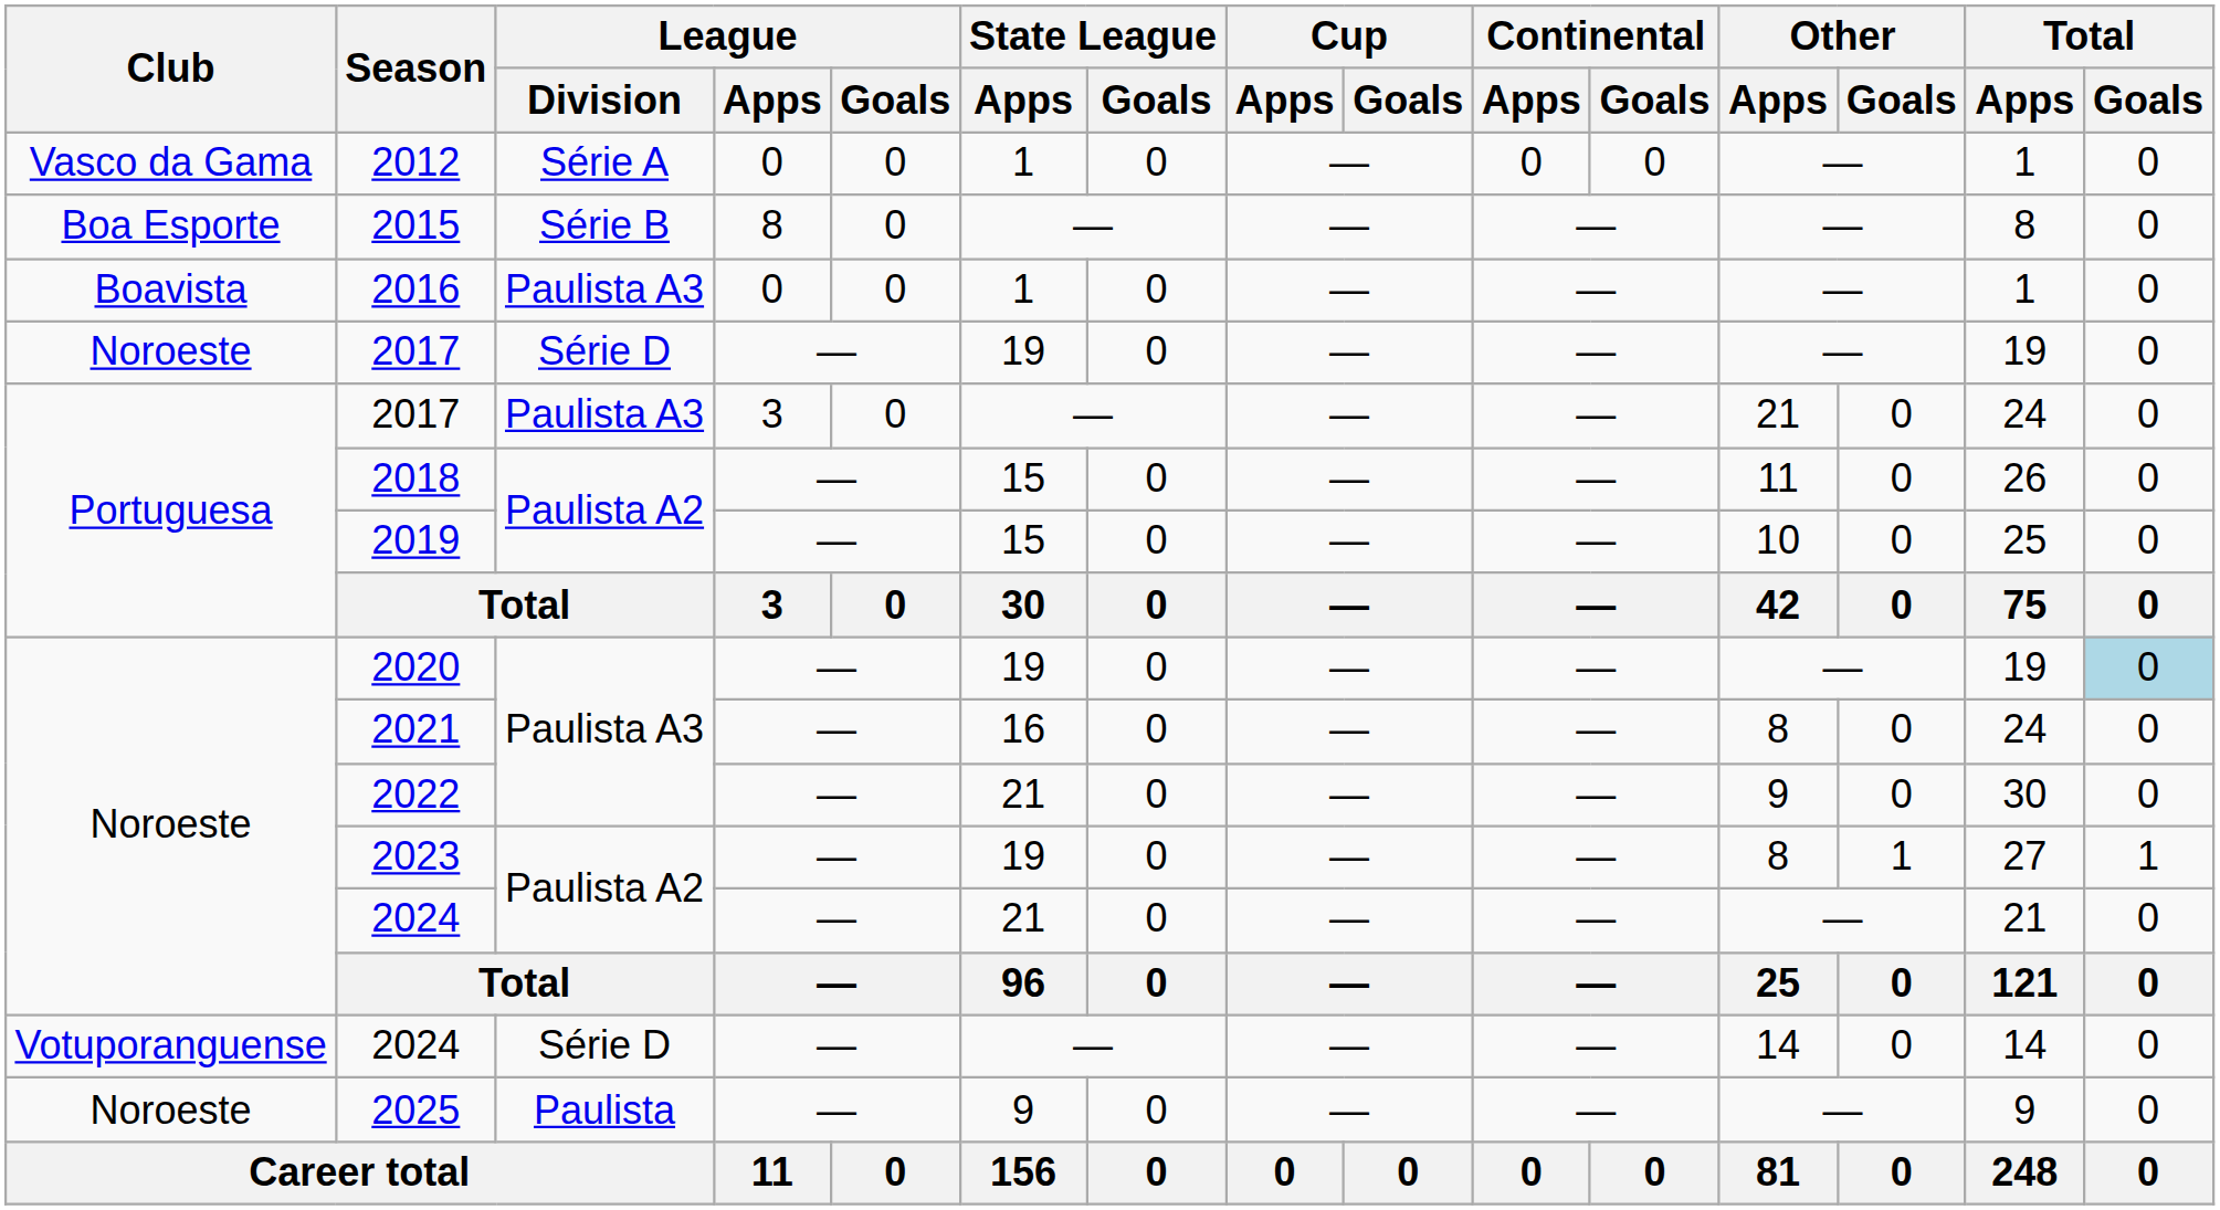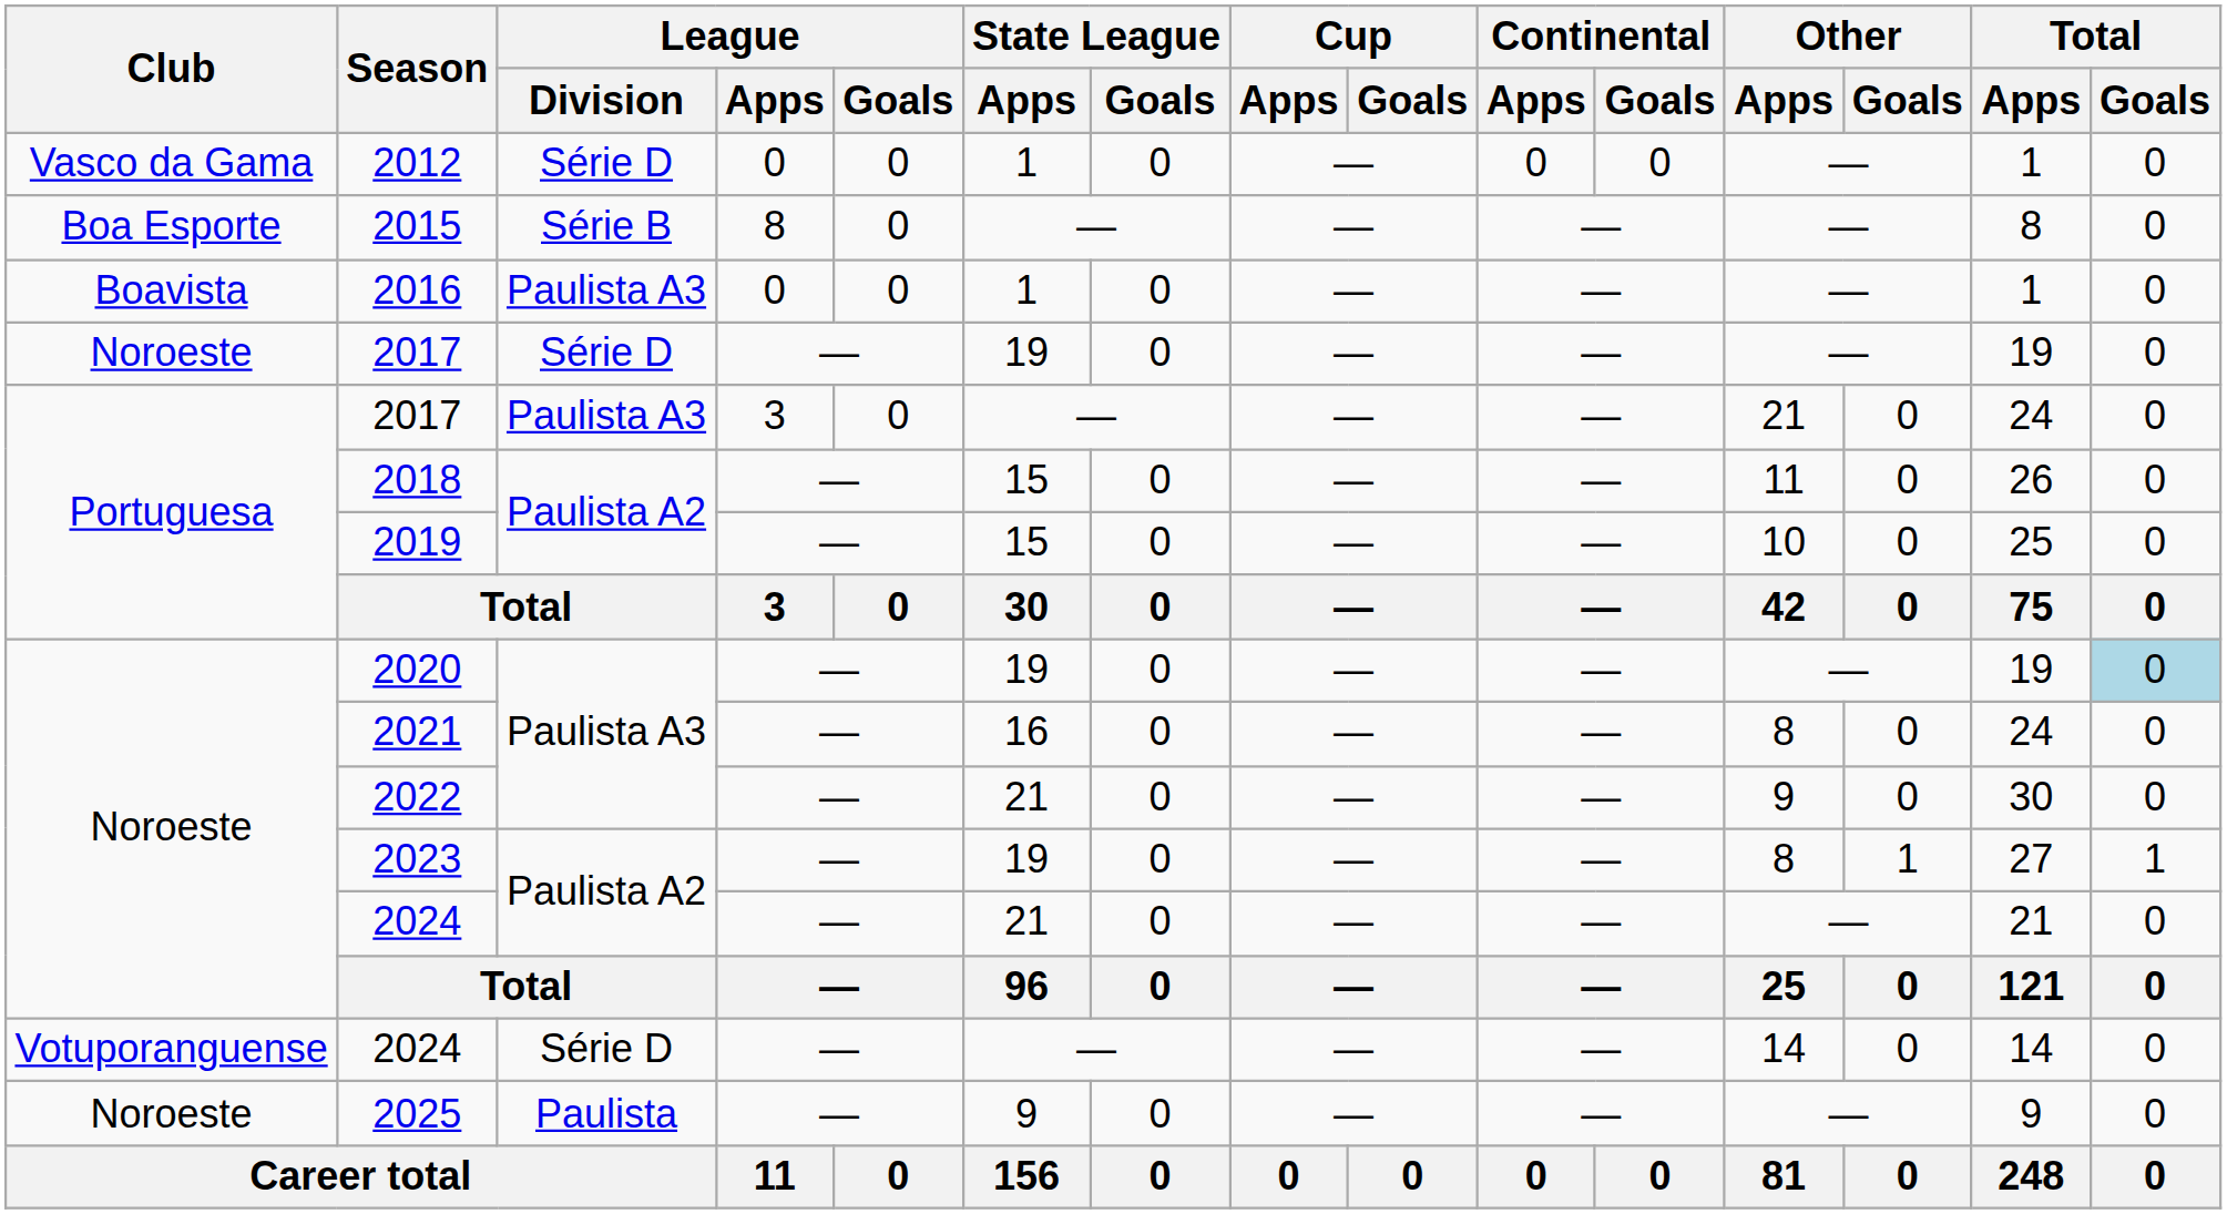2012 | League / Division: Série A -> Série D
